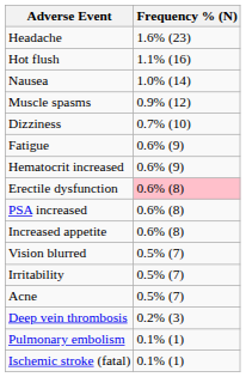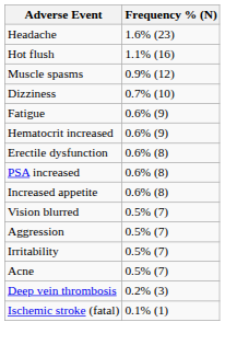- row: Nausea | 1.0% (14)
Erectile dysfunction | Frequency % (N): pink background -> no background
+ row: Aggression | 0.5% (7)
- row: Pulmonary embolism | 0.1% (1)
